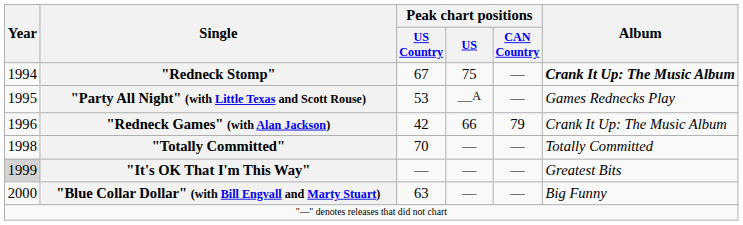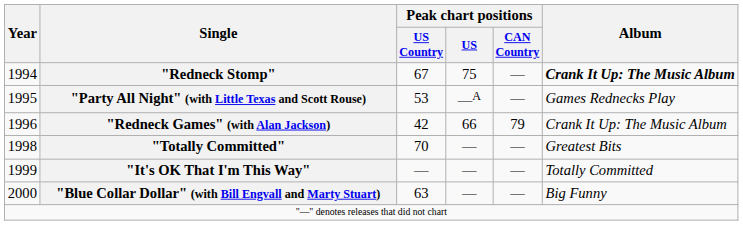"Totally Committed" | Album: Totally Committed -> Greatest Bits
"It's OK That I'm This Way" | Year: lightgrey background -> no background
"It's OK That I'm This Way" | Album: Greatest Bits -> Totally Committed
